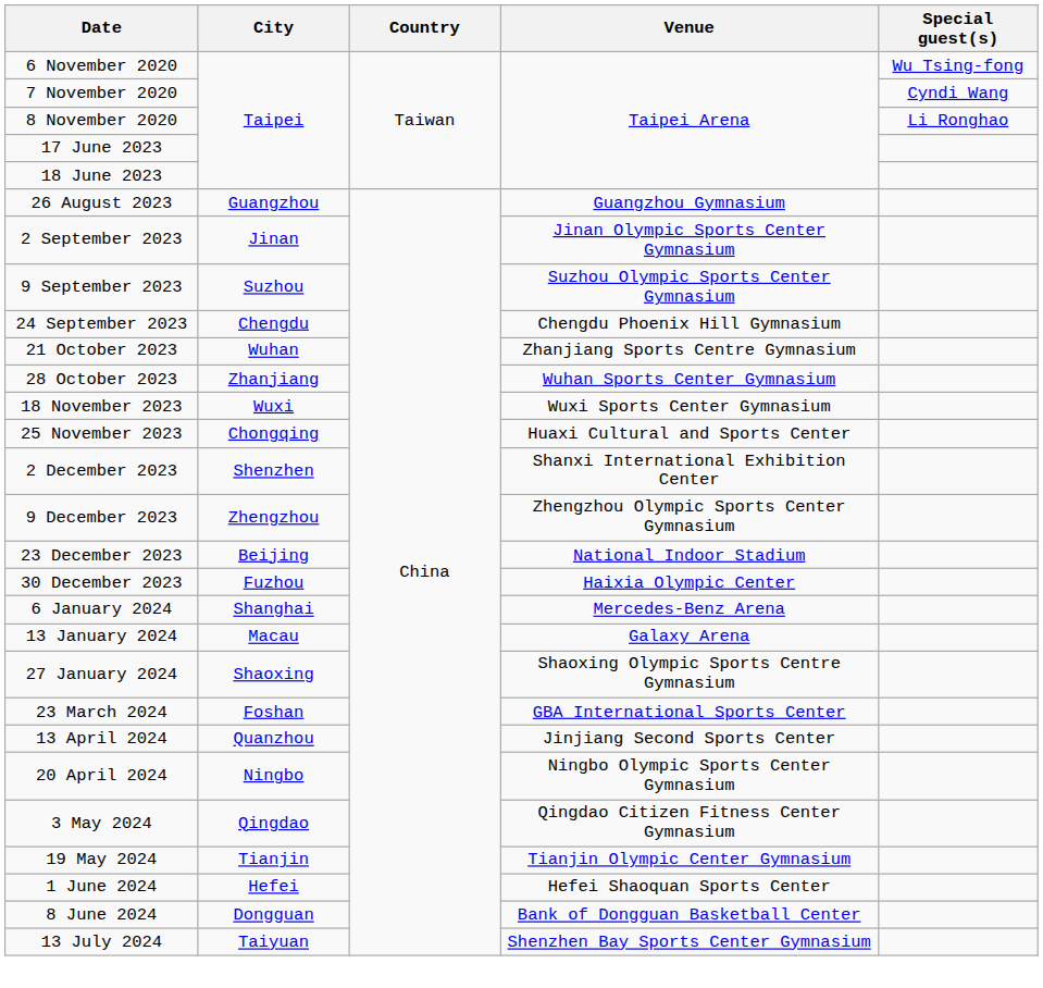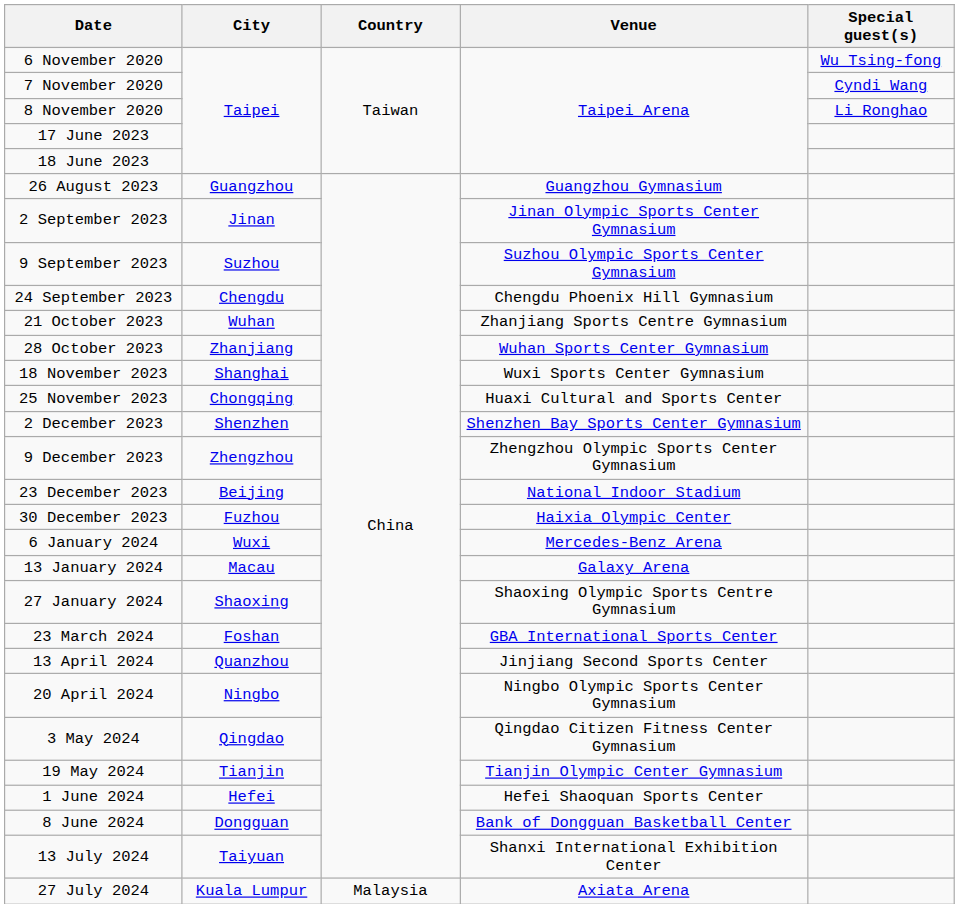18 November 2023 | City: Wuxi -> Shanghai
2 December 2023 | Venue: Shanxi International Exhibition Center -> Shenzhen Bay Sports Center Gymnasium
6 January 2024 | City: Shanghai -> Wuxi
13 July 2024 | Venue: Shenzhen Bay Sports Center Gymnasium -> Shanxi International Exhibition Center
+ row: 27 July 2024 | Kuala Lumpur | Malaysia | Axiata Arena
